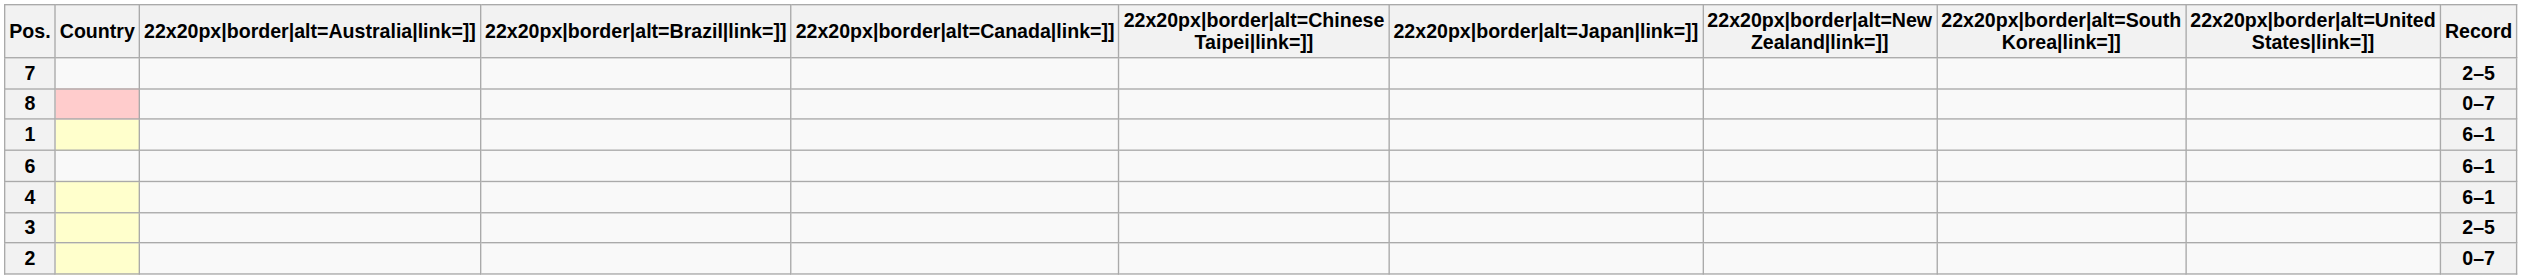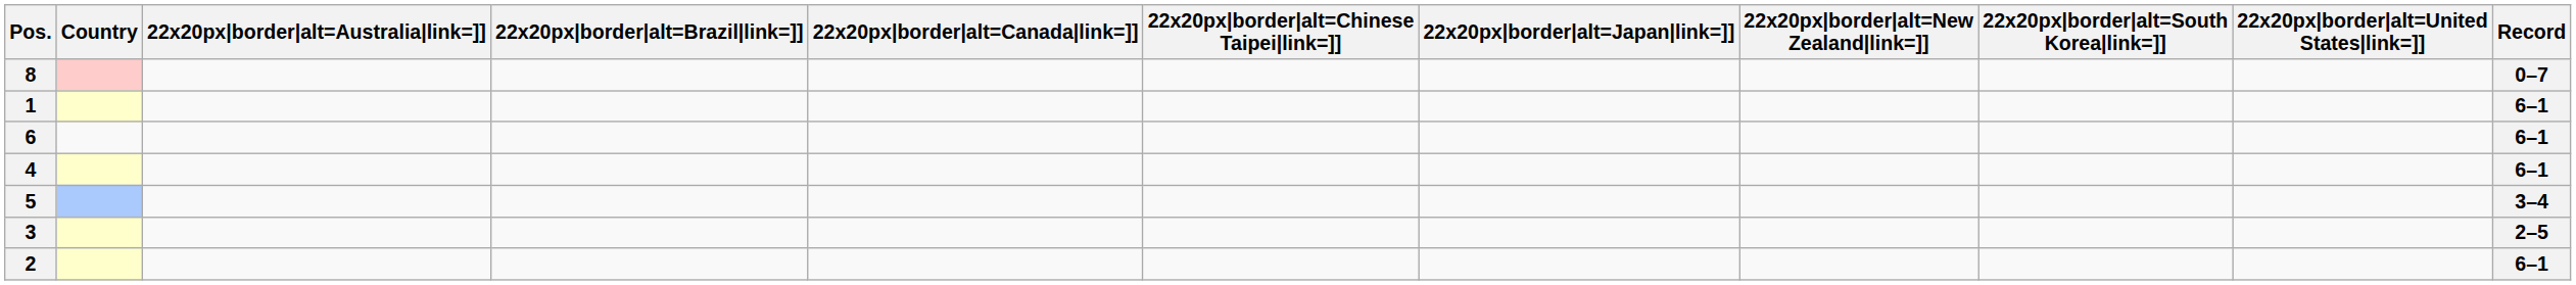- row: 7 | 2–5
+ row: 5 | 3–4
2 | Record: 0–7 -> 6–1
